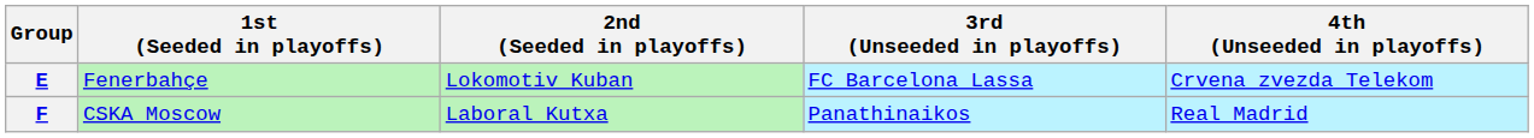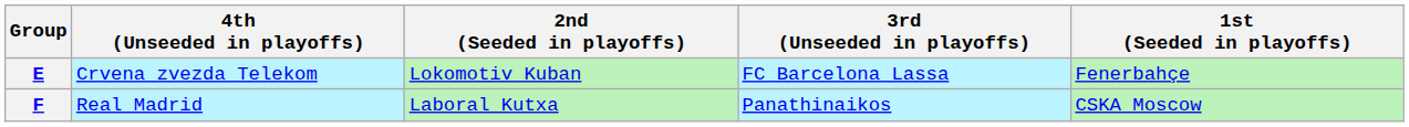columns swapped: 1st (Seeded in playoffs) <-> 4th (Unseeded in playoffs)
